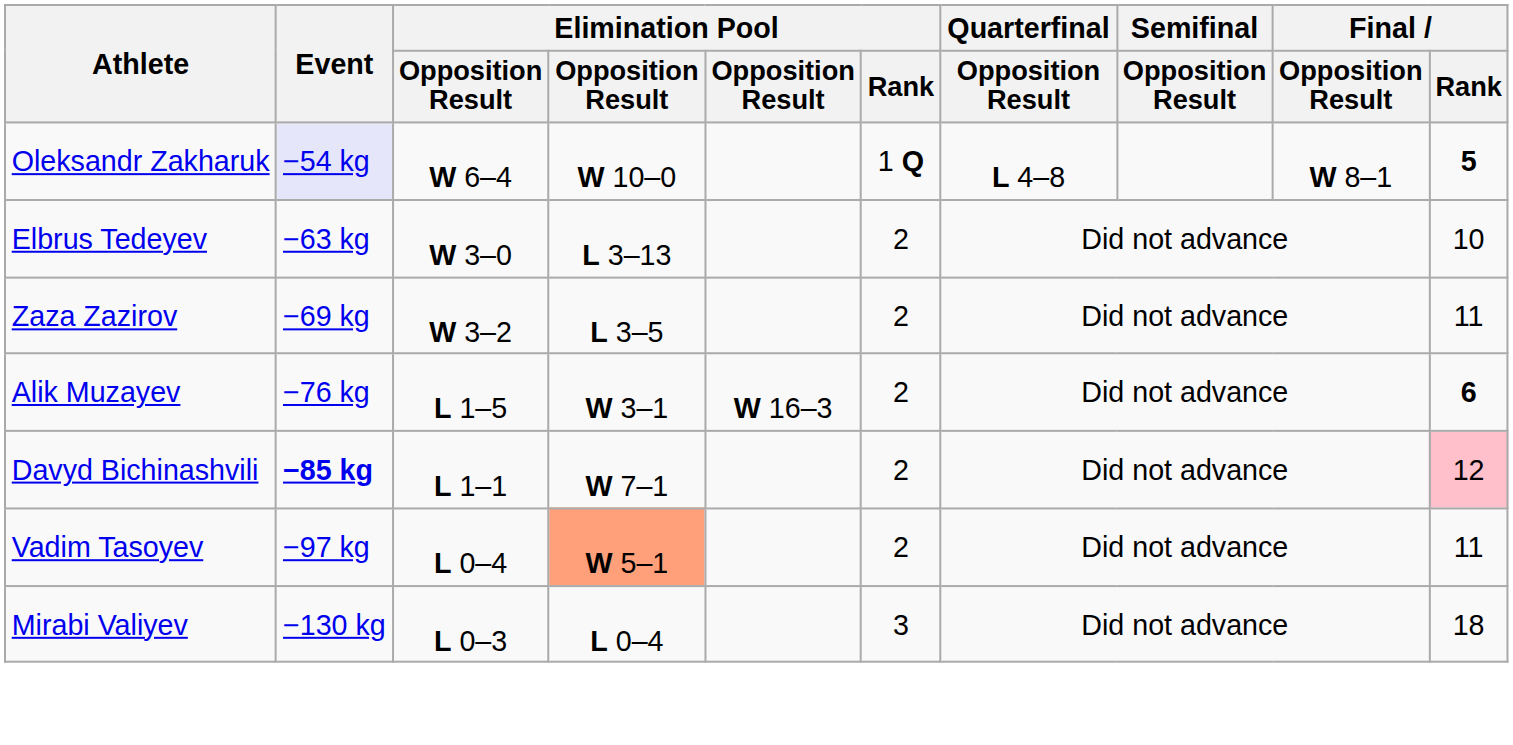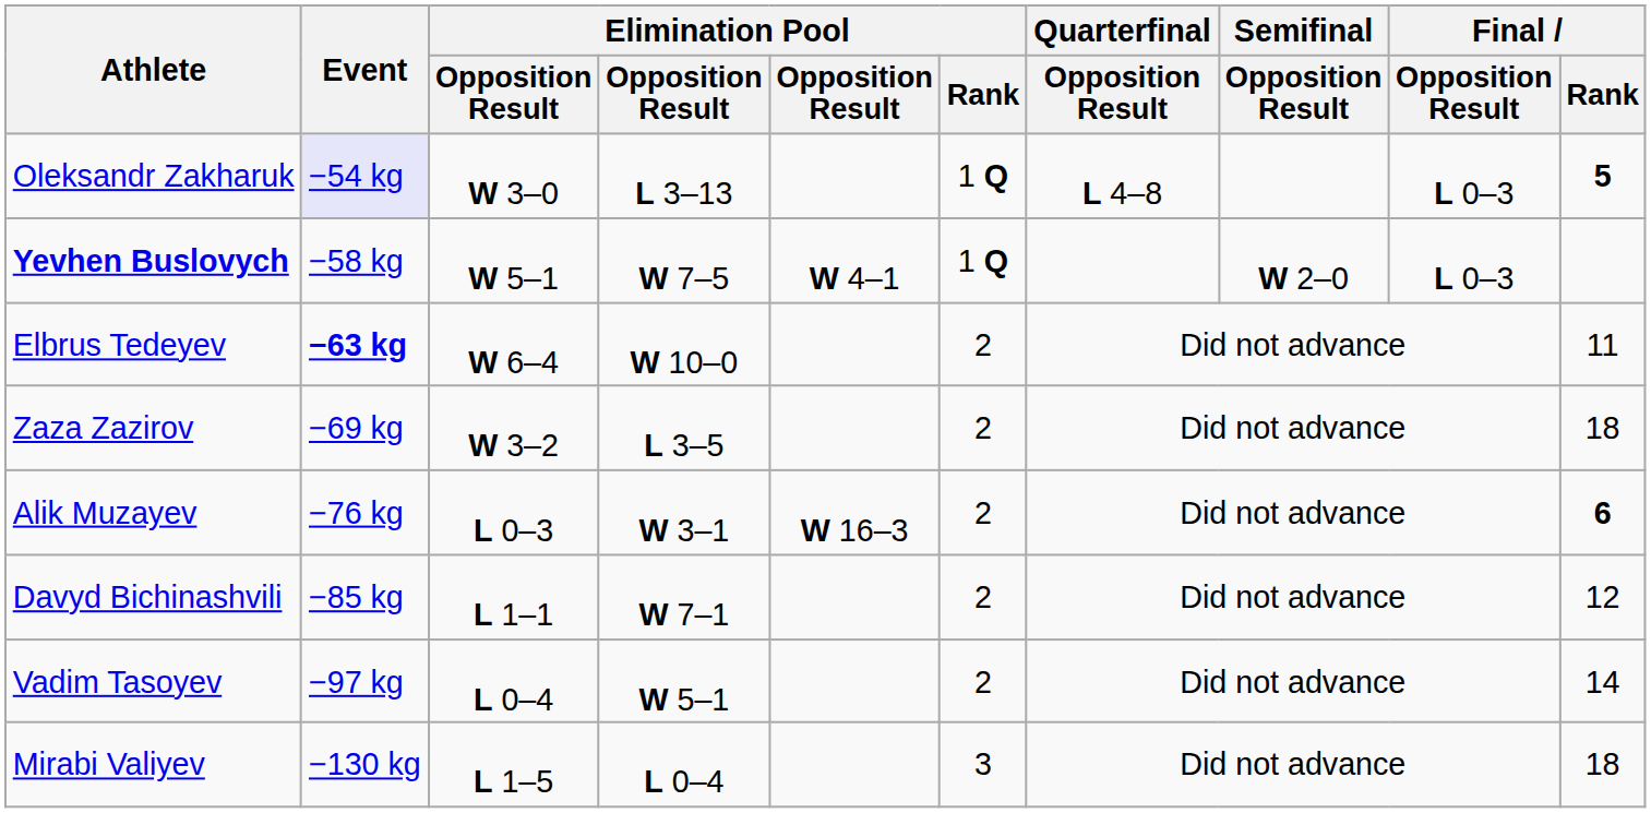Oleksandr Zakharuk | column 3: W 6–4 -> W 3–0
Oleksandr Zakharuk | column 4: W 10–0 -> L 3–13
Oleksandr Zakharuk | Final / Opposition Result: W 8–1 -> L 0–3
+ row: Yevhen Buslovych | −58 kg | W 5–1 | W 7–5 | W 4–1 | 1 Q | W 2–0 | L 0–3
Elbrus Tedeyev | Event: normal -> bold
Elbrus Tedeyev | column 3: W 3–0 -> W 6–4
Elbrus Tedeyev | column 4: L 3–13 -> W 10–0
Elbrus Tedeyev | Final / Rank: 10 -> 11
Zaza Zazirov | Final / Rank: 11 -> 18
Alik Muzayev | column 3: L 1–5 -> L 0–3
Davyd Bichinashvili | Event: bold -> normal
Davyd Bichinashvili | Final / Rank: pink background -> no background
Vadim Tasoyev | column 4: lightsalmon background -> no background
Vadim Tasoyev | Final / Rank: 11 -> 14
Mirabi Valiyev | column 3: L 0–3 -> L 1–5
